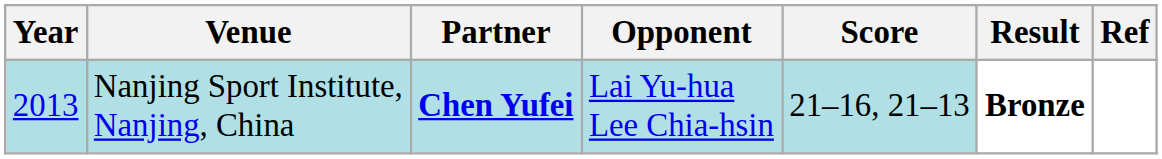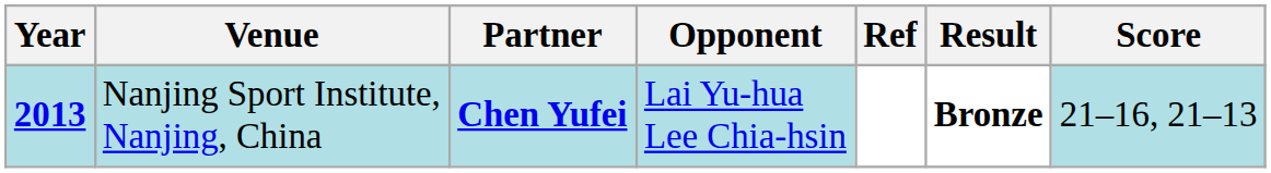columns swapped: Score <-> Ref
Nanjing Sport Institute, Nanjing, China | Year: normal -> bold
